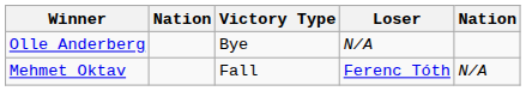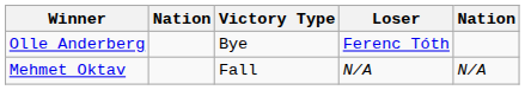Olle Anderberg | Loser: N/A -> Ferenc Tóth
Mehmet Oktav | Loser: Ferenc Tóth -> N/A
